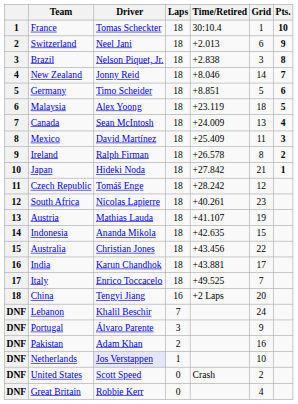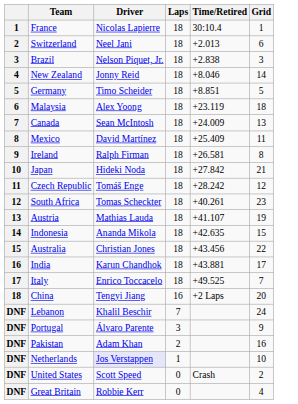- column: Pts. | 10 | 9 | 8 | 7 | 6 | 5 | 4 | 3 | 2 | 1
France | Driver: Tomas Scheckter -> Nicolas Lapierre
Ireland | Time/Retired: +26.578 -> +26.581
South Africa | Driver: Nicolas Lapierre -> Tomas Scheckter
